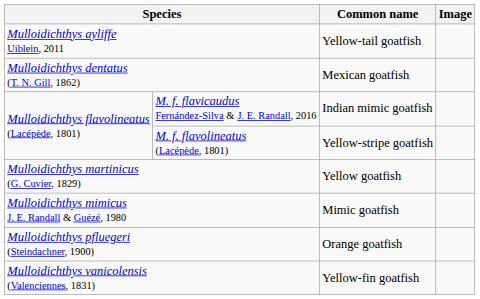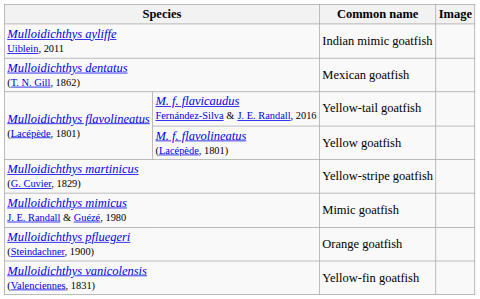Mulloidichthys ayliffe Uiblein, 2011 | Common name: Yellow-tail goatfish -> Indian mimic goatfish
M. f. flavicaudus Fernández-Silva & J. E. Randall, 2016 | Common name: Indian mimic goatfish -> Yellow-tail goatfish
M. f. flavolineatus (Lacépède, 1801) | Common name: Yellow-stripe goatfish -> Yellow goatfish
Mulloidichthys martinicus (G. Cuvier, 1829) | Common name: Yellow goatfish -> Yellow-stripe goatfish
